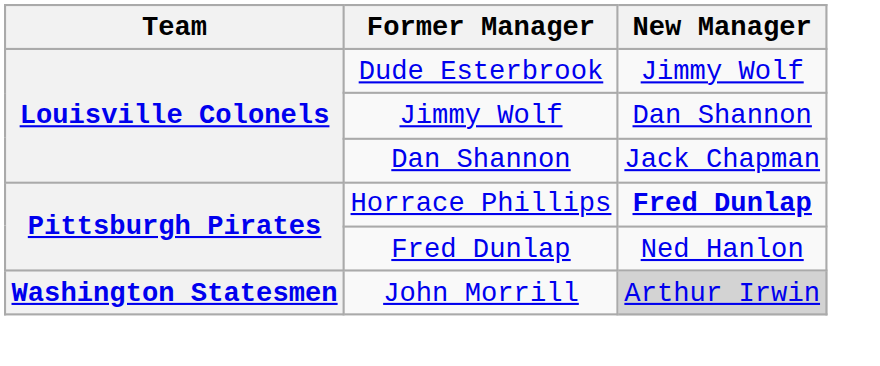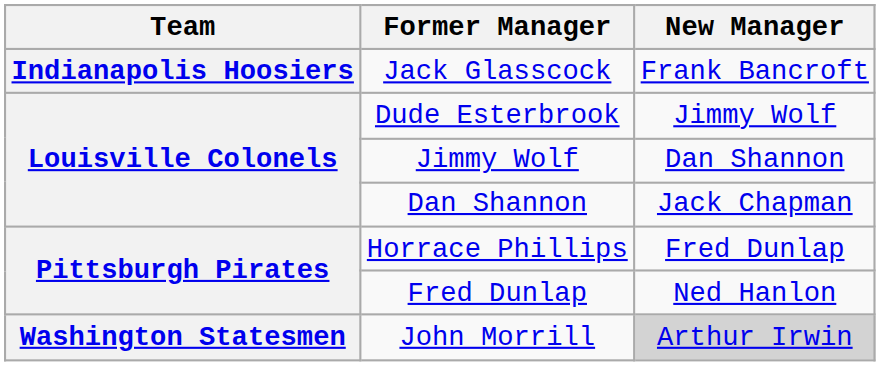+ row: Indianapolis Hoosiers | Jack Glasscock | Frank Bancroft
Horrace Phillips | New Manager: bold -> normal
